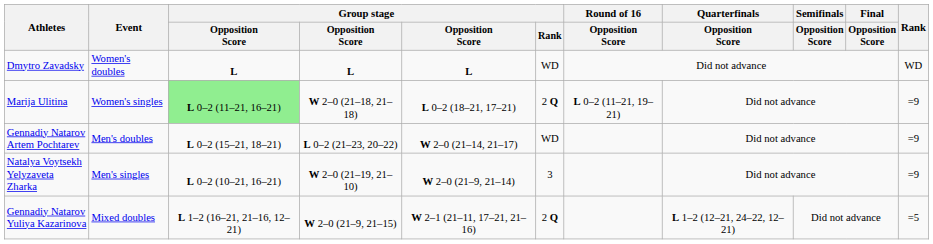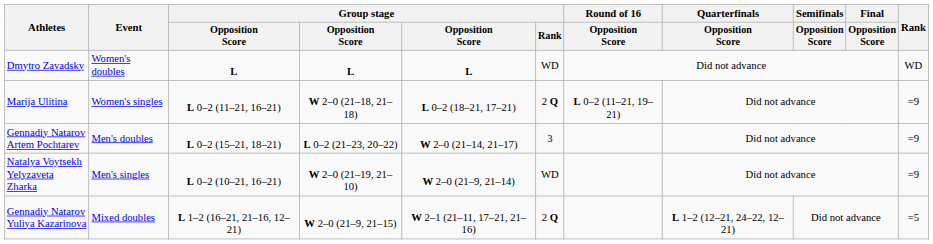Marija Ulitina | column 3: lightgreen background -> no background
Gennadiy Natarov Artem Pochtarev | Group stage / Rank: WD -> 3
Natalya Voytsekh Yelyzaveta Zharka | Group stage / Rank: 3 -> WD
